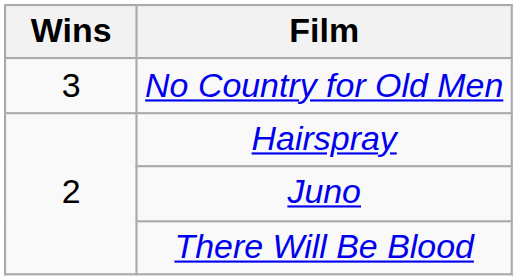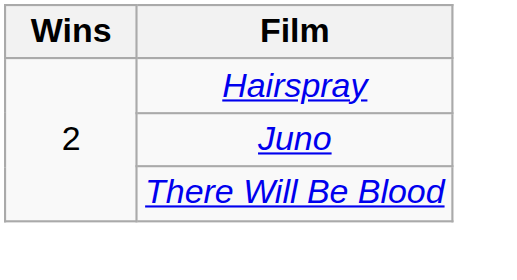- row: 3 | No Country for Old Men
